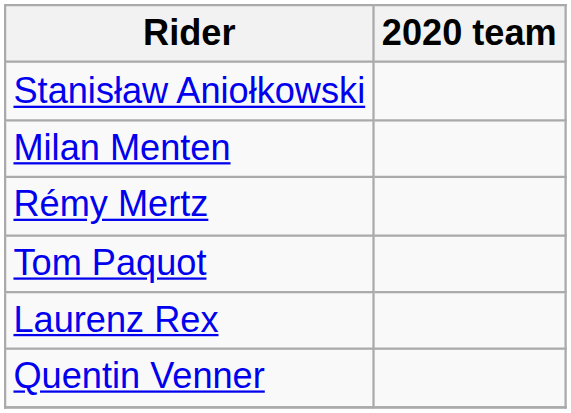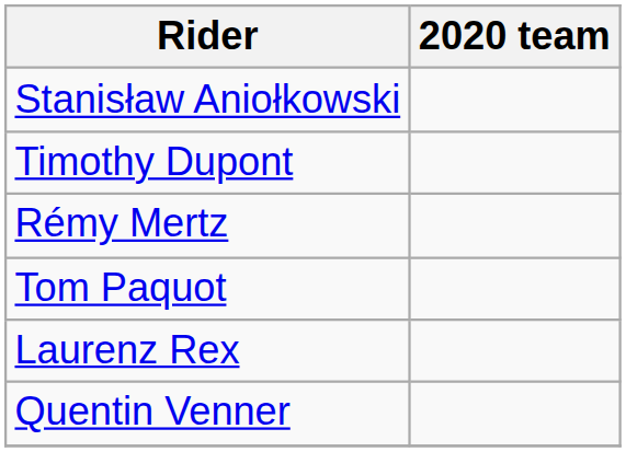+ row: Timothy Dupont
- row: Milan Menten
